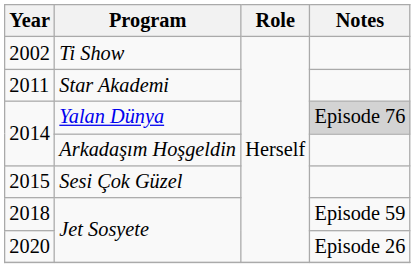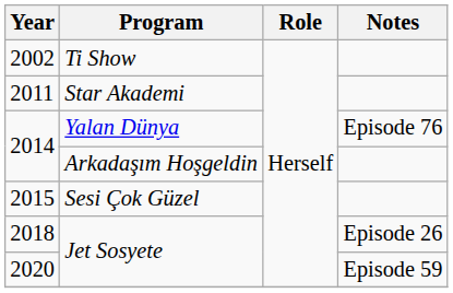2014 / Yalan Dünya | Notes: lightgrey background -> no background
2018 | Notes: Episode 59 -> Episode 26
2020 | Notes: Episode 26 -> Episode 59
